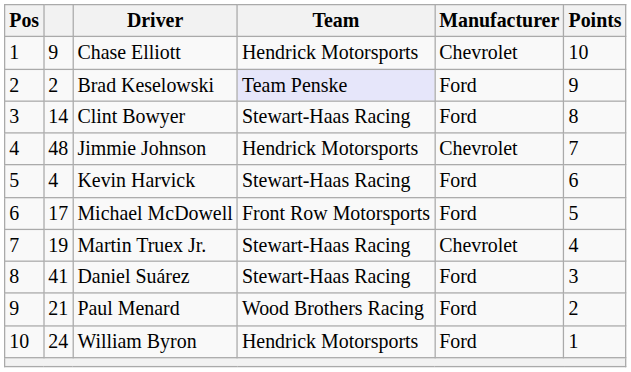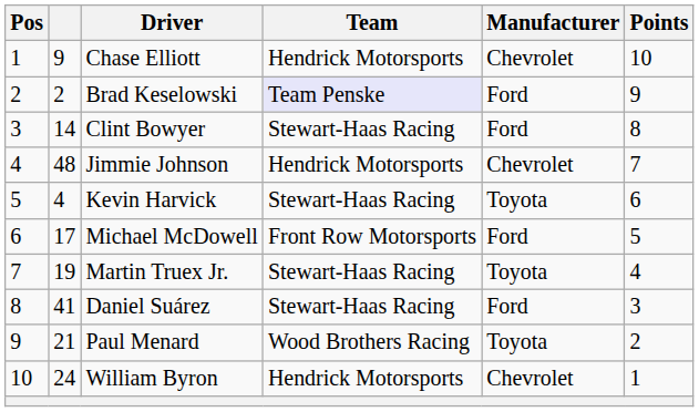Kevin Harvick | Manufacturer: Ford -> Toyota
Martin Truex Jr. | Manufacturer: Chevrolet -> Toyota
Paul Menard | Manufacturer: Ford -> Toyota
William Byron | Manufacturer: Ford -> Chevrolet
